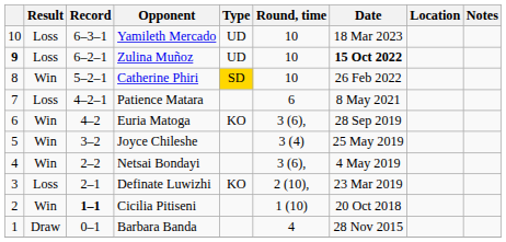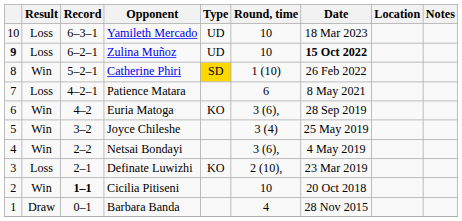Catherine Phiri | Round, time: 10 -> 1 (10)
Cicilia Pitiseni | Round, time: 1 (10) -> 10
